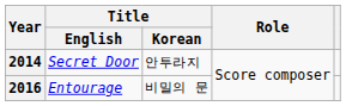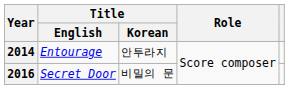2014 | Title / English: Secret Door -> Entourage
2016 | Title / English: Entourage -> Secret Door
